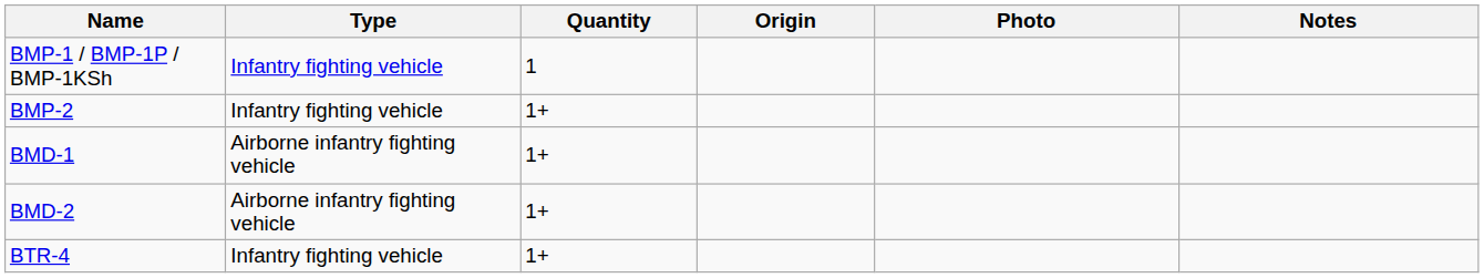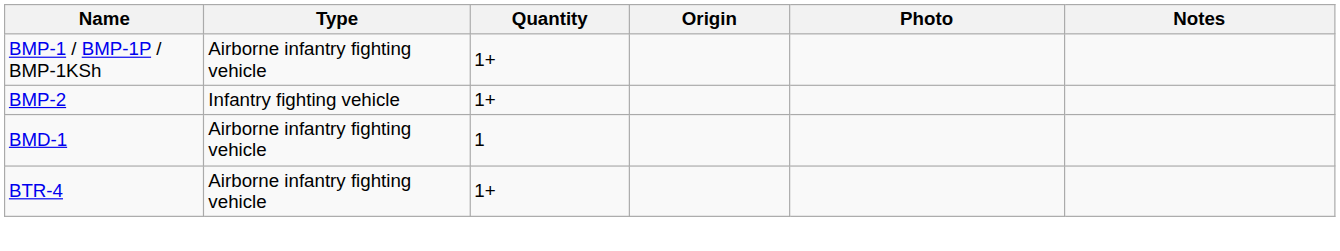BMP-1 / BMP-1P / BMP-1KSh | Type: Infantry fighting vehicle -> Airborne infantry fighting vehicle
BMP-1 / BMP-1P / BMP-1KSh | Quantity: 1 -> 1+
BMD-1 | Quantity: 1+ -> 1
- row: BMD-2 | Airborne infantry fighting vehicle | 1+
BTR-4 | Type: Infantry fighting vehicle -> Airborne infantry fighting vehicle
